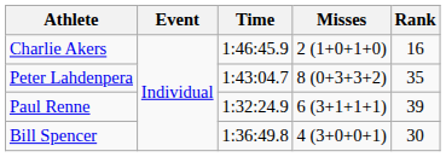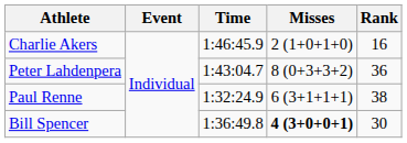Peter Lahdenpera | Rank: 35 -> 36
Paul Renne | Rank: 39 -> 38
Bill Spencer | Misses: normal -> bold
